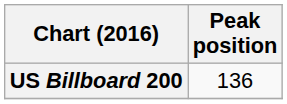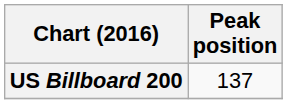US Billboard 200 | Peak position: 136 -> 137
